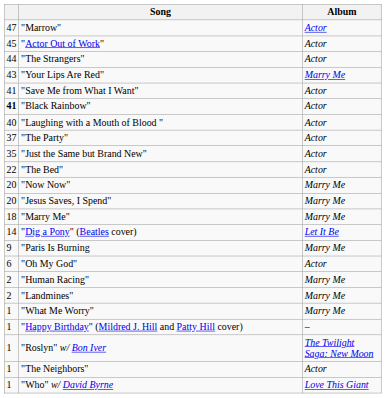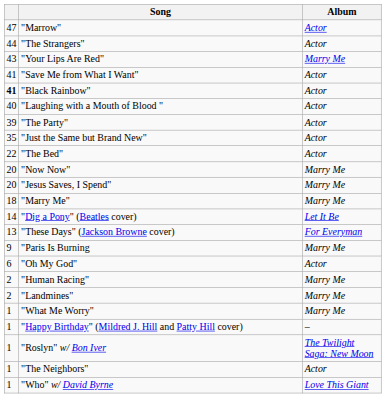- row: 45 | "Actor Out of Work" | Actor
"The Party" | column 1: 37 -> 39
+ row: 13 | "These Days" (Jackson Browne cover) | For Everyman
